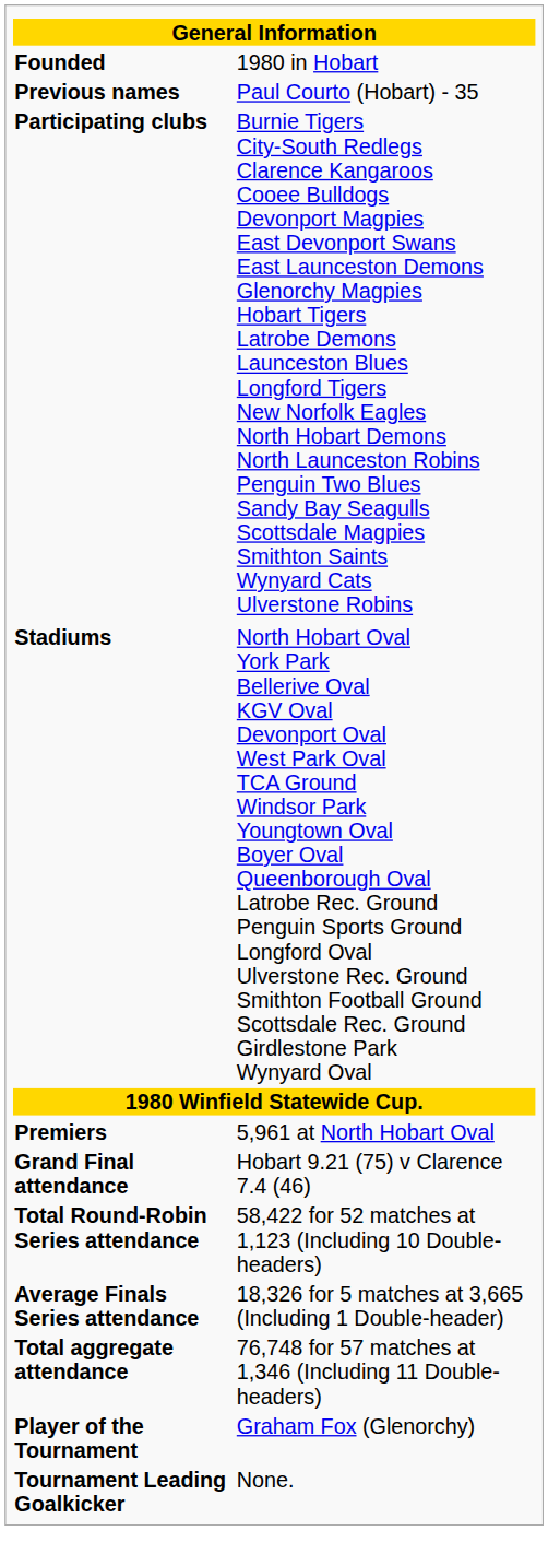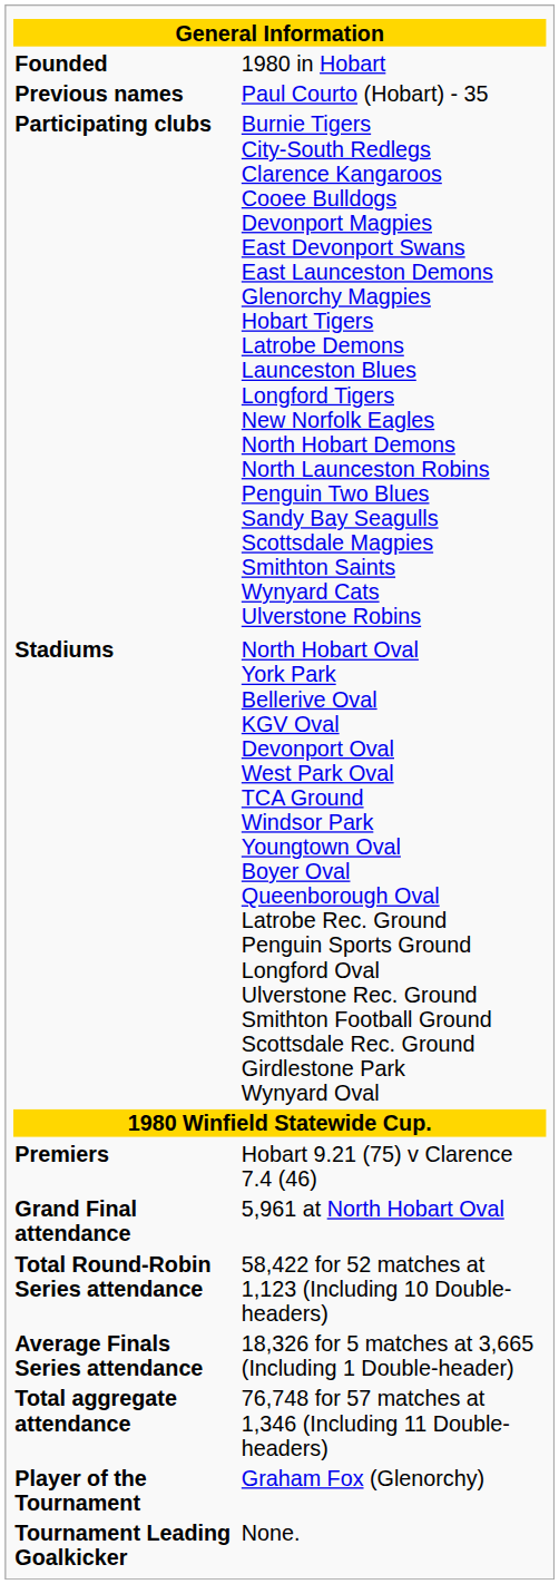Premiers | column 2: 5,961 at North Hobart Oval -> Hobart 9.21 (75) v Clarence 7.4 (46)
Grand Final attendance | column 2: Hobart 9.21 (75) v Clarence 7.4 (46) -> 5,961 at North Hobart Oval
